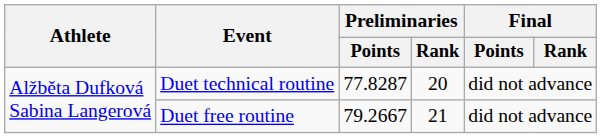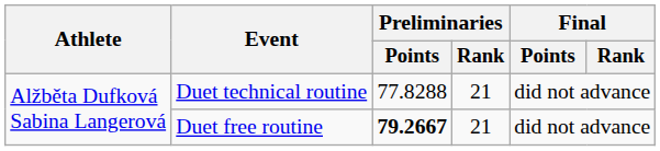Duet technical routine | Preliminaries / Points: 77.8287 -> 77.8288
Duet technical routine | Preliminaries / Rank: 20 -> 21
Duet free routine | Preliminaries / Points: normal -> bold
